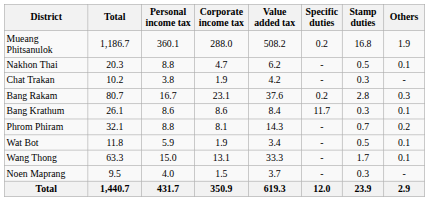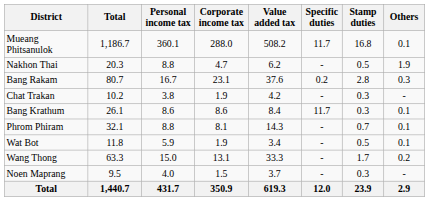Mueang Phitsanulok | Specific duties: 0.2 -> 11.7
Mueang Phitsanulok | Others: 1.9 -> 0.1
Nakhon Thai | Others: 0.1 -> 1.9
rows swapped: Chat Trakan <-> Bang Rakam
Phrom Phiram | Others: 0.2 -> 0.1
Wang Thong | Others: 0.1 -> 0.2
